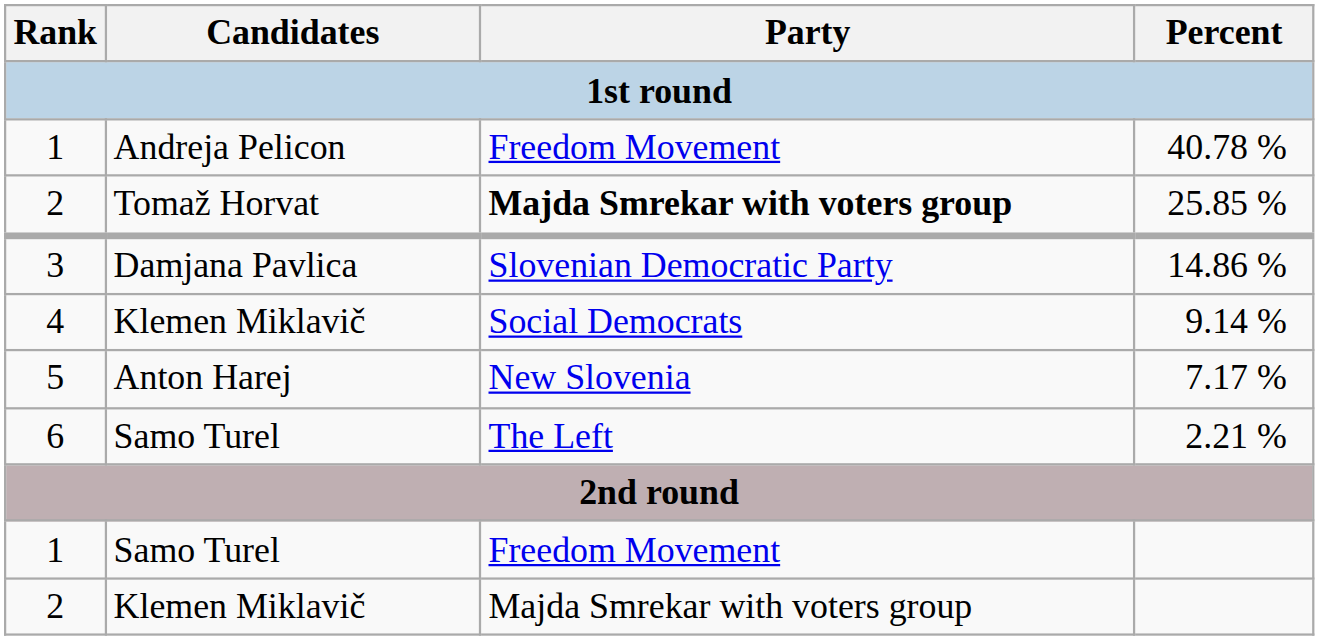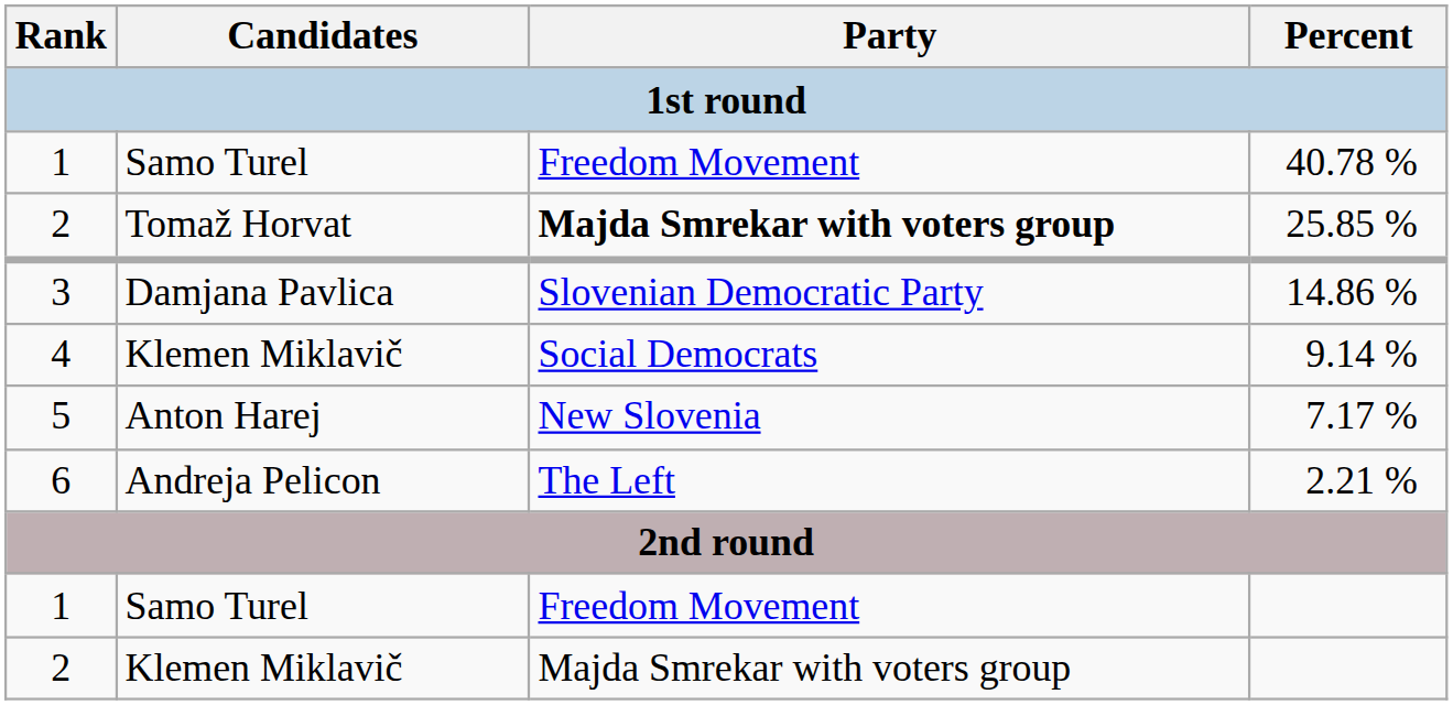40.78 % | Candidates: Andreja Pelicon -> Samo Turel
2.21 % | Candidates: Samo Turel -> Andreja Pelicon
